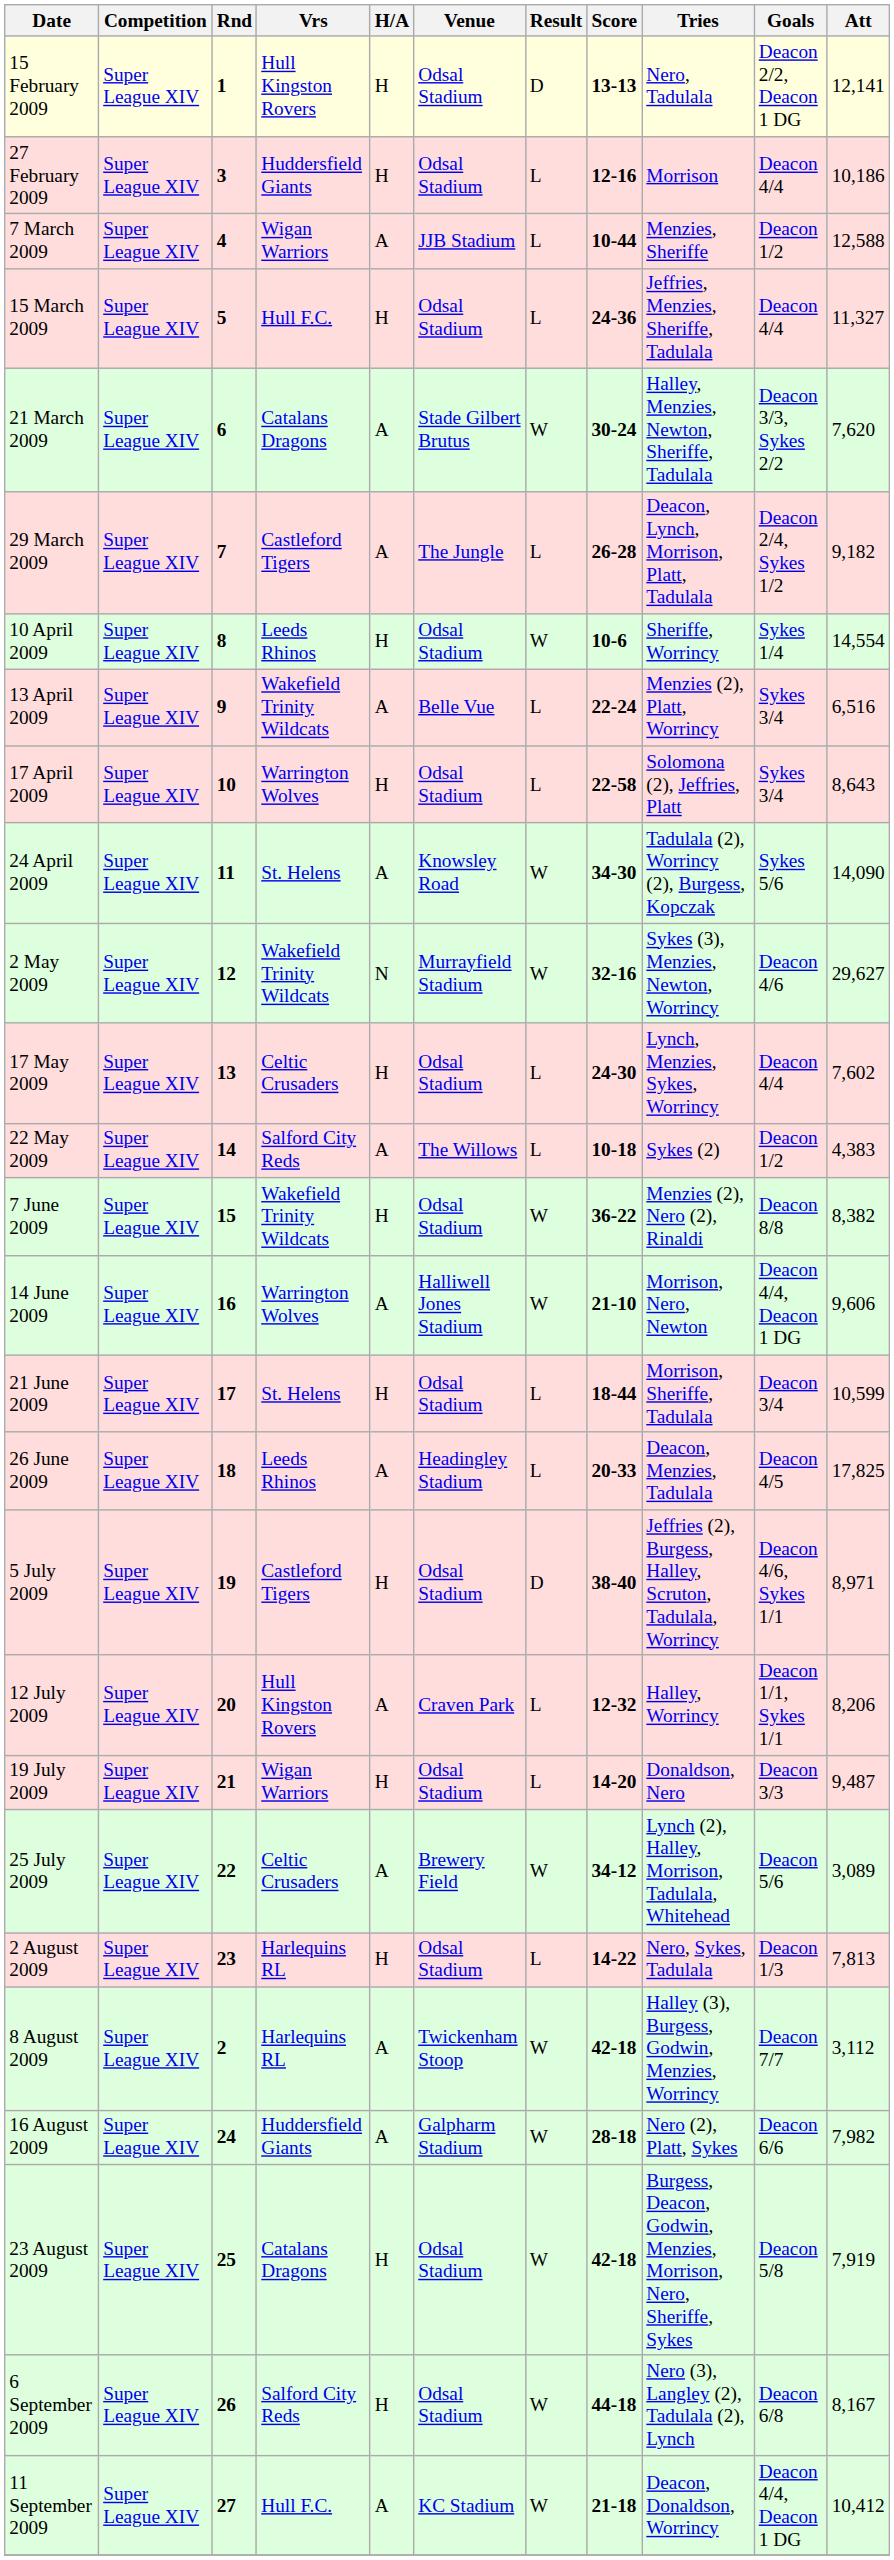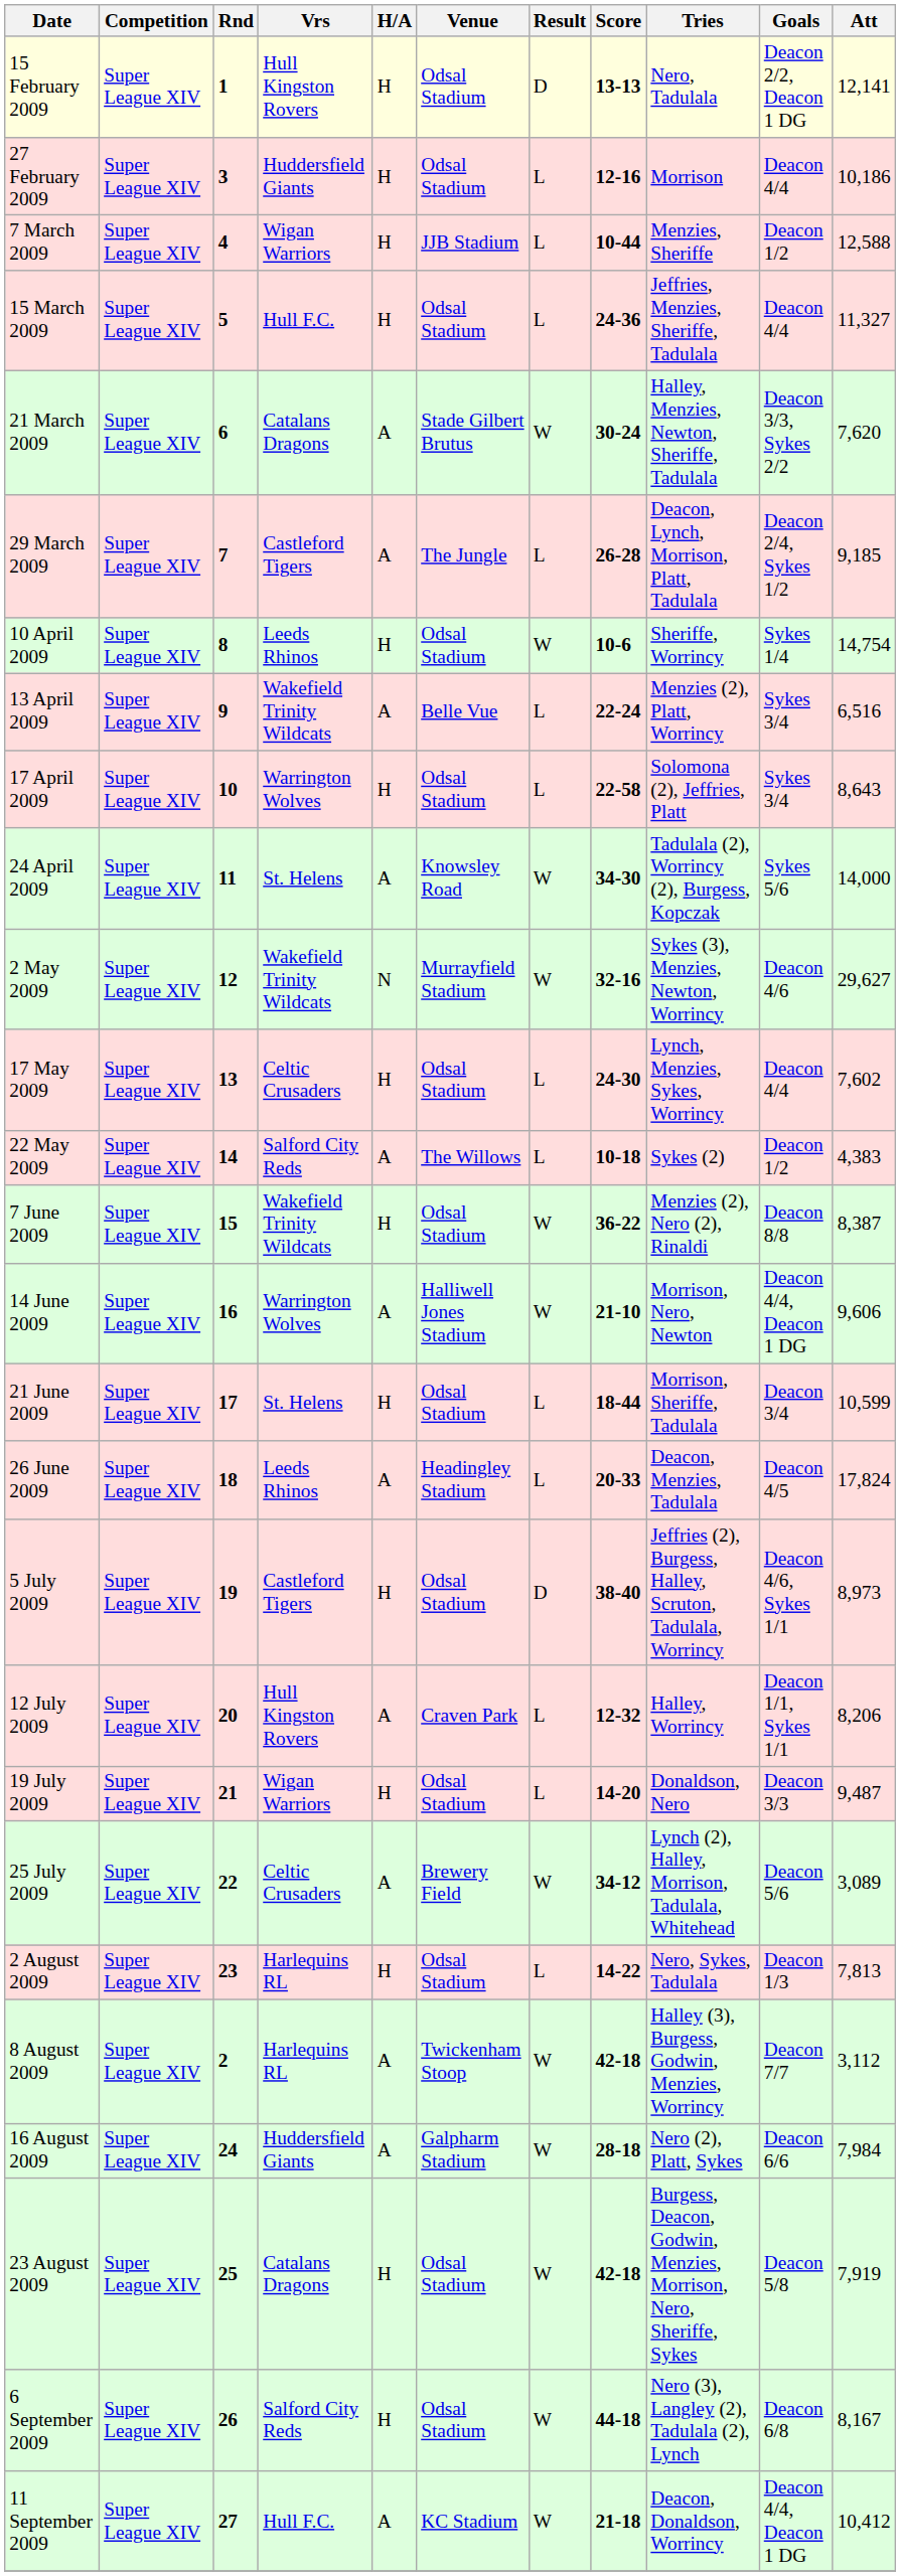7 March 2009 | H/A: A -> H
29 March 2009 | Att: 9,182 -> 9,185
10 April 2009 | Att: 14,554 -> 14,754
24 April 2009 | Att: 14,090 -> 14,000
7 June 2009 | Att: 8,382 -> 8,387
26 June 2009 | Att: 17,825 -> 17,824
5 July 2009 | Att: 8,971 -> 8,973
16 August 2009 | Att: 7,982 -> 7,984
